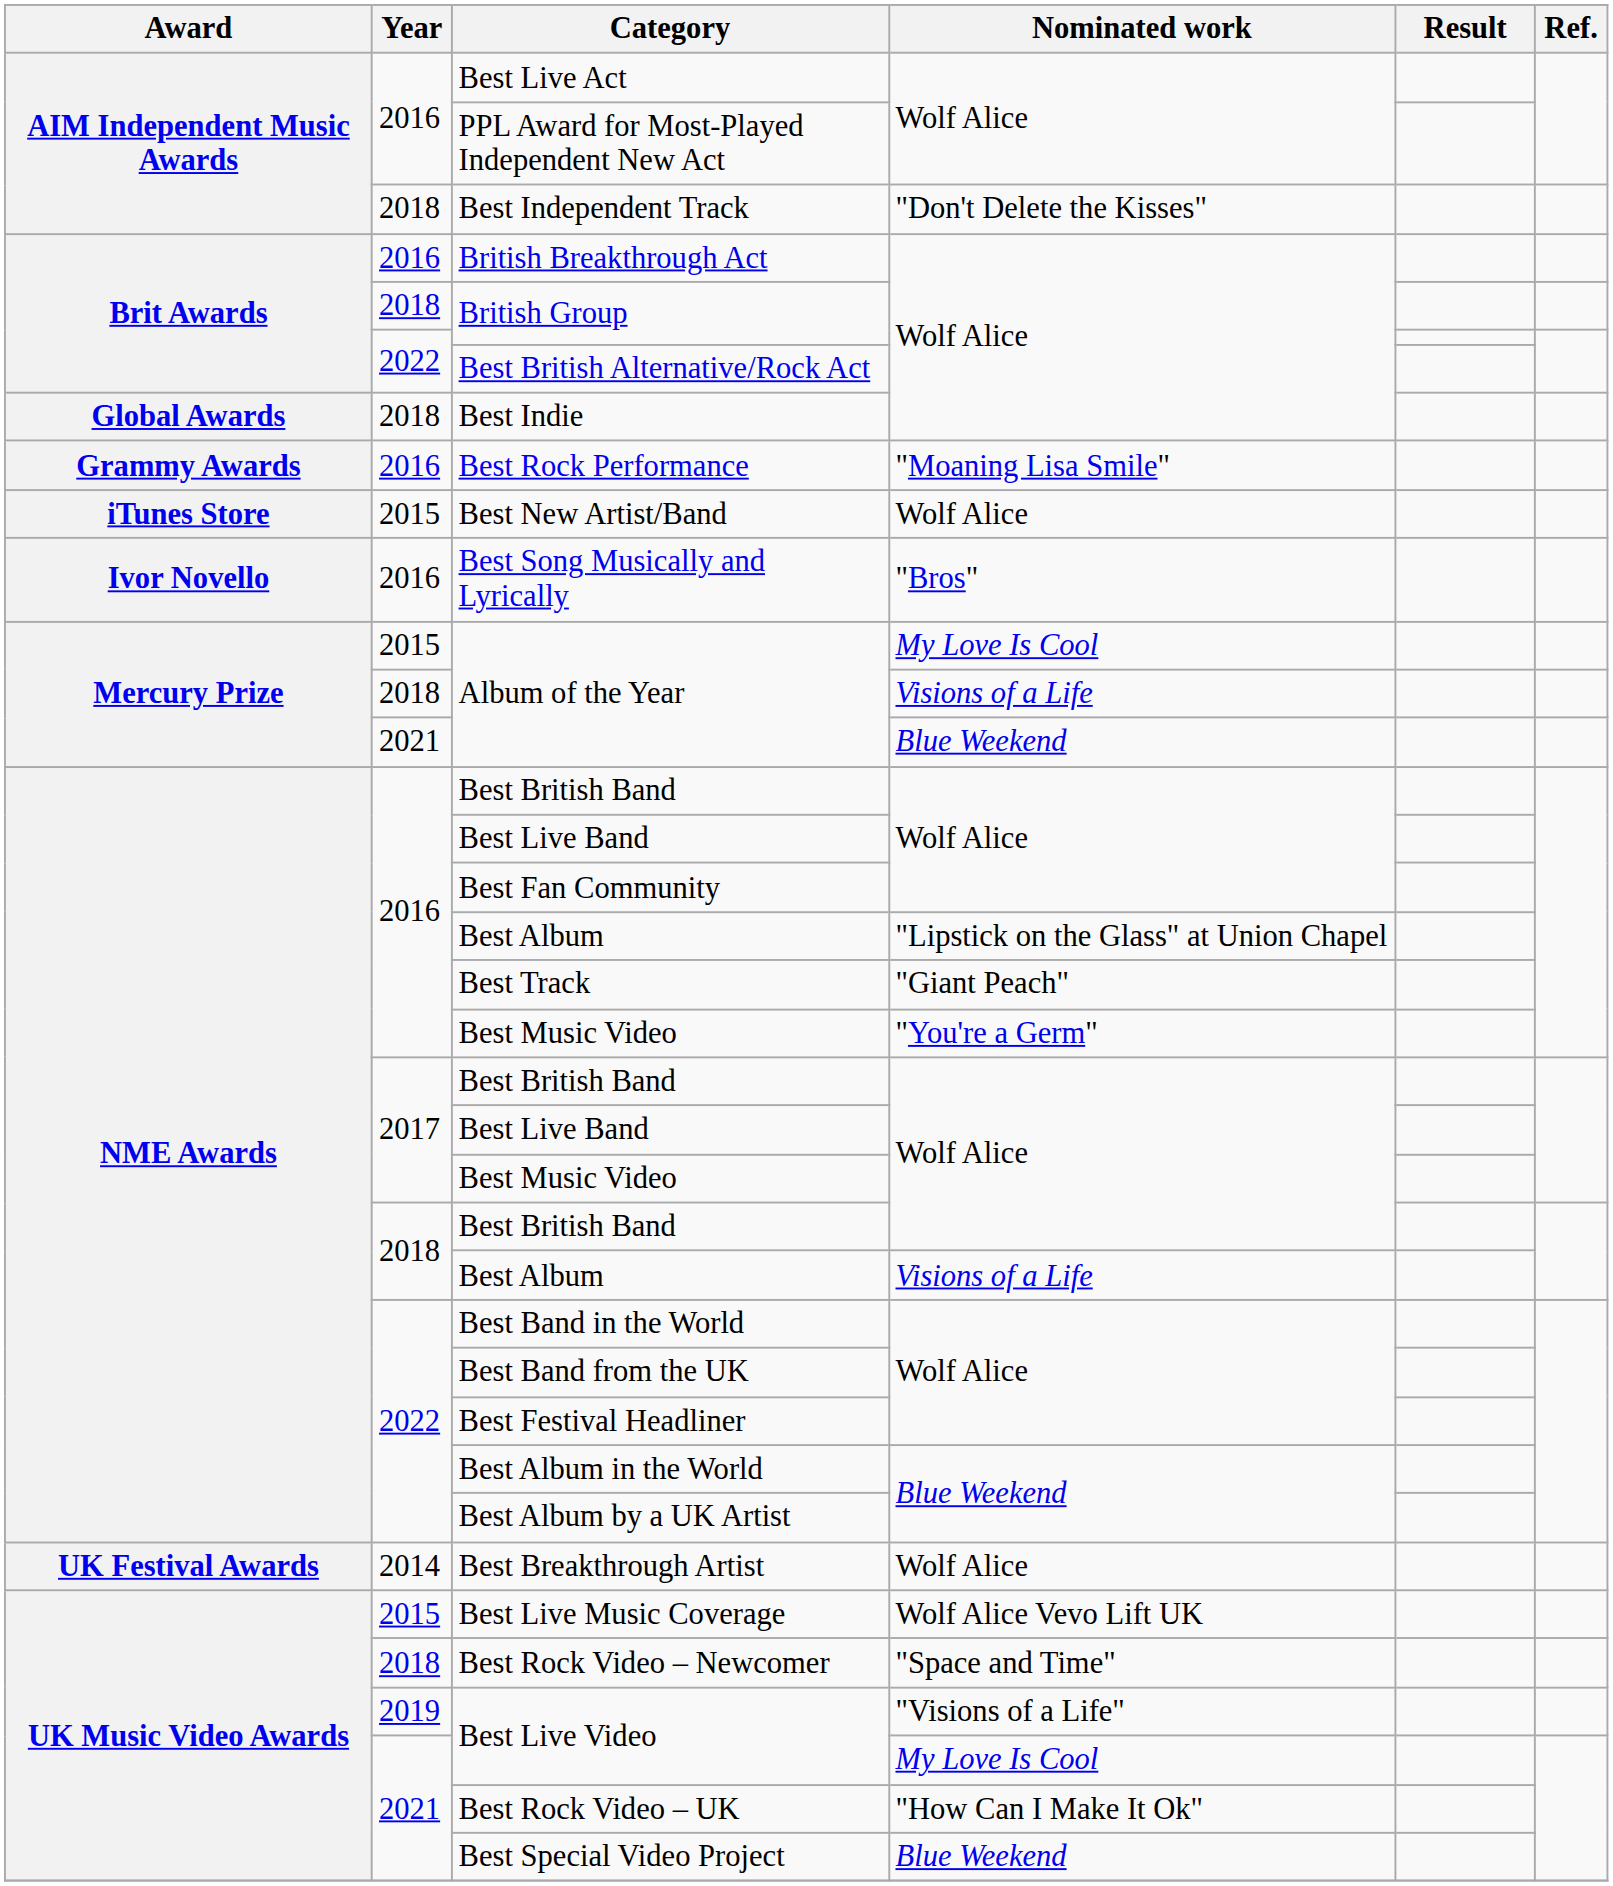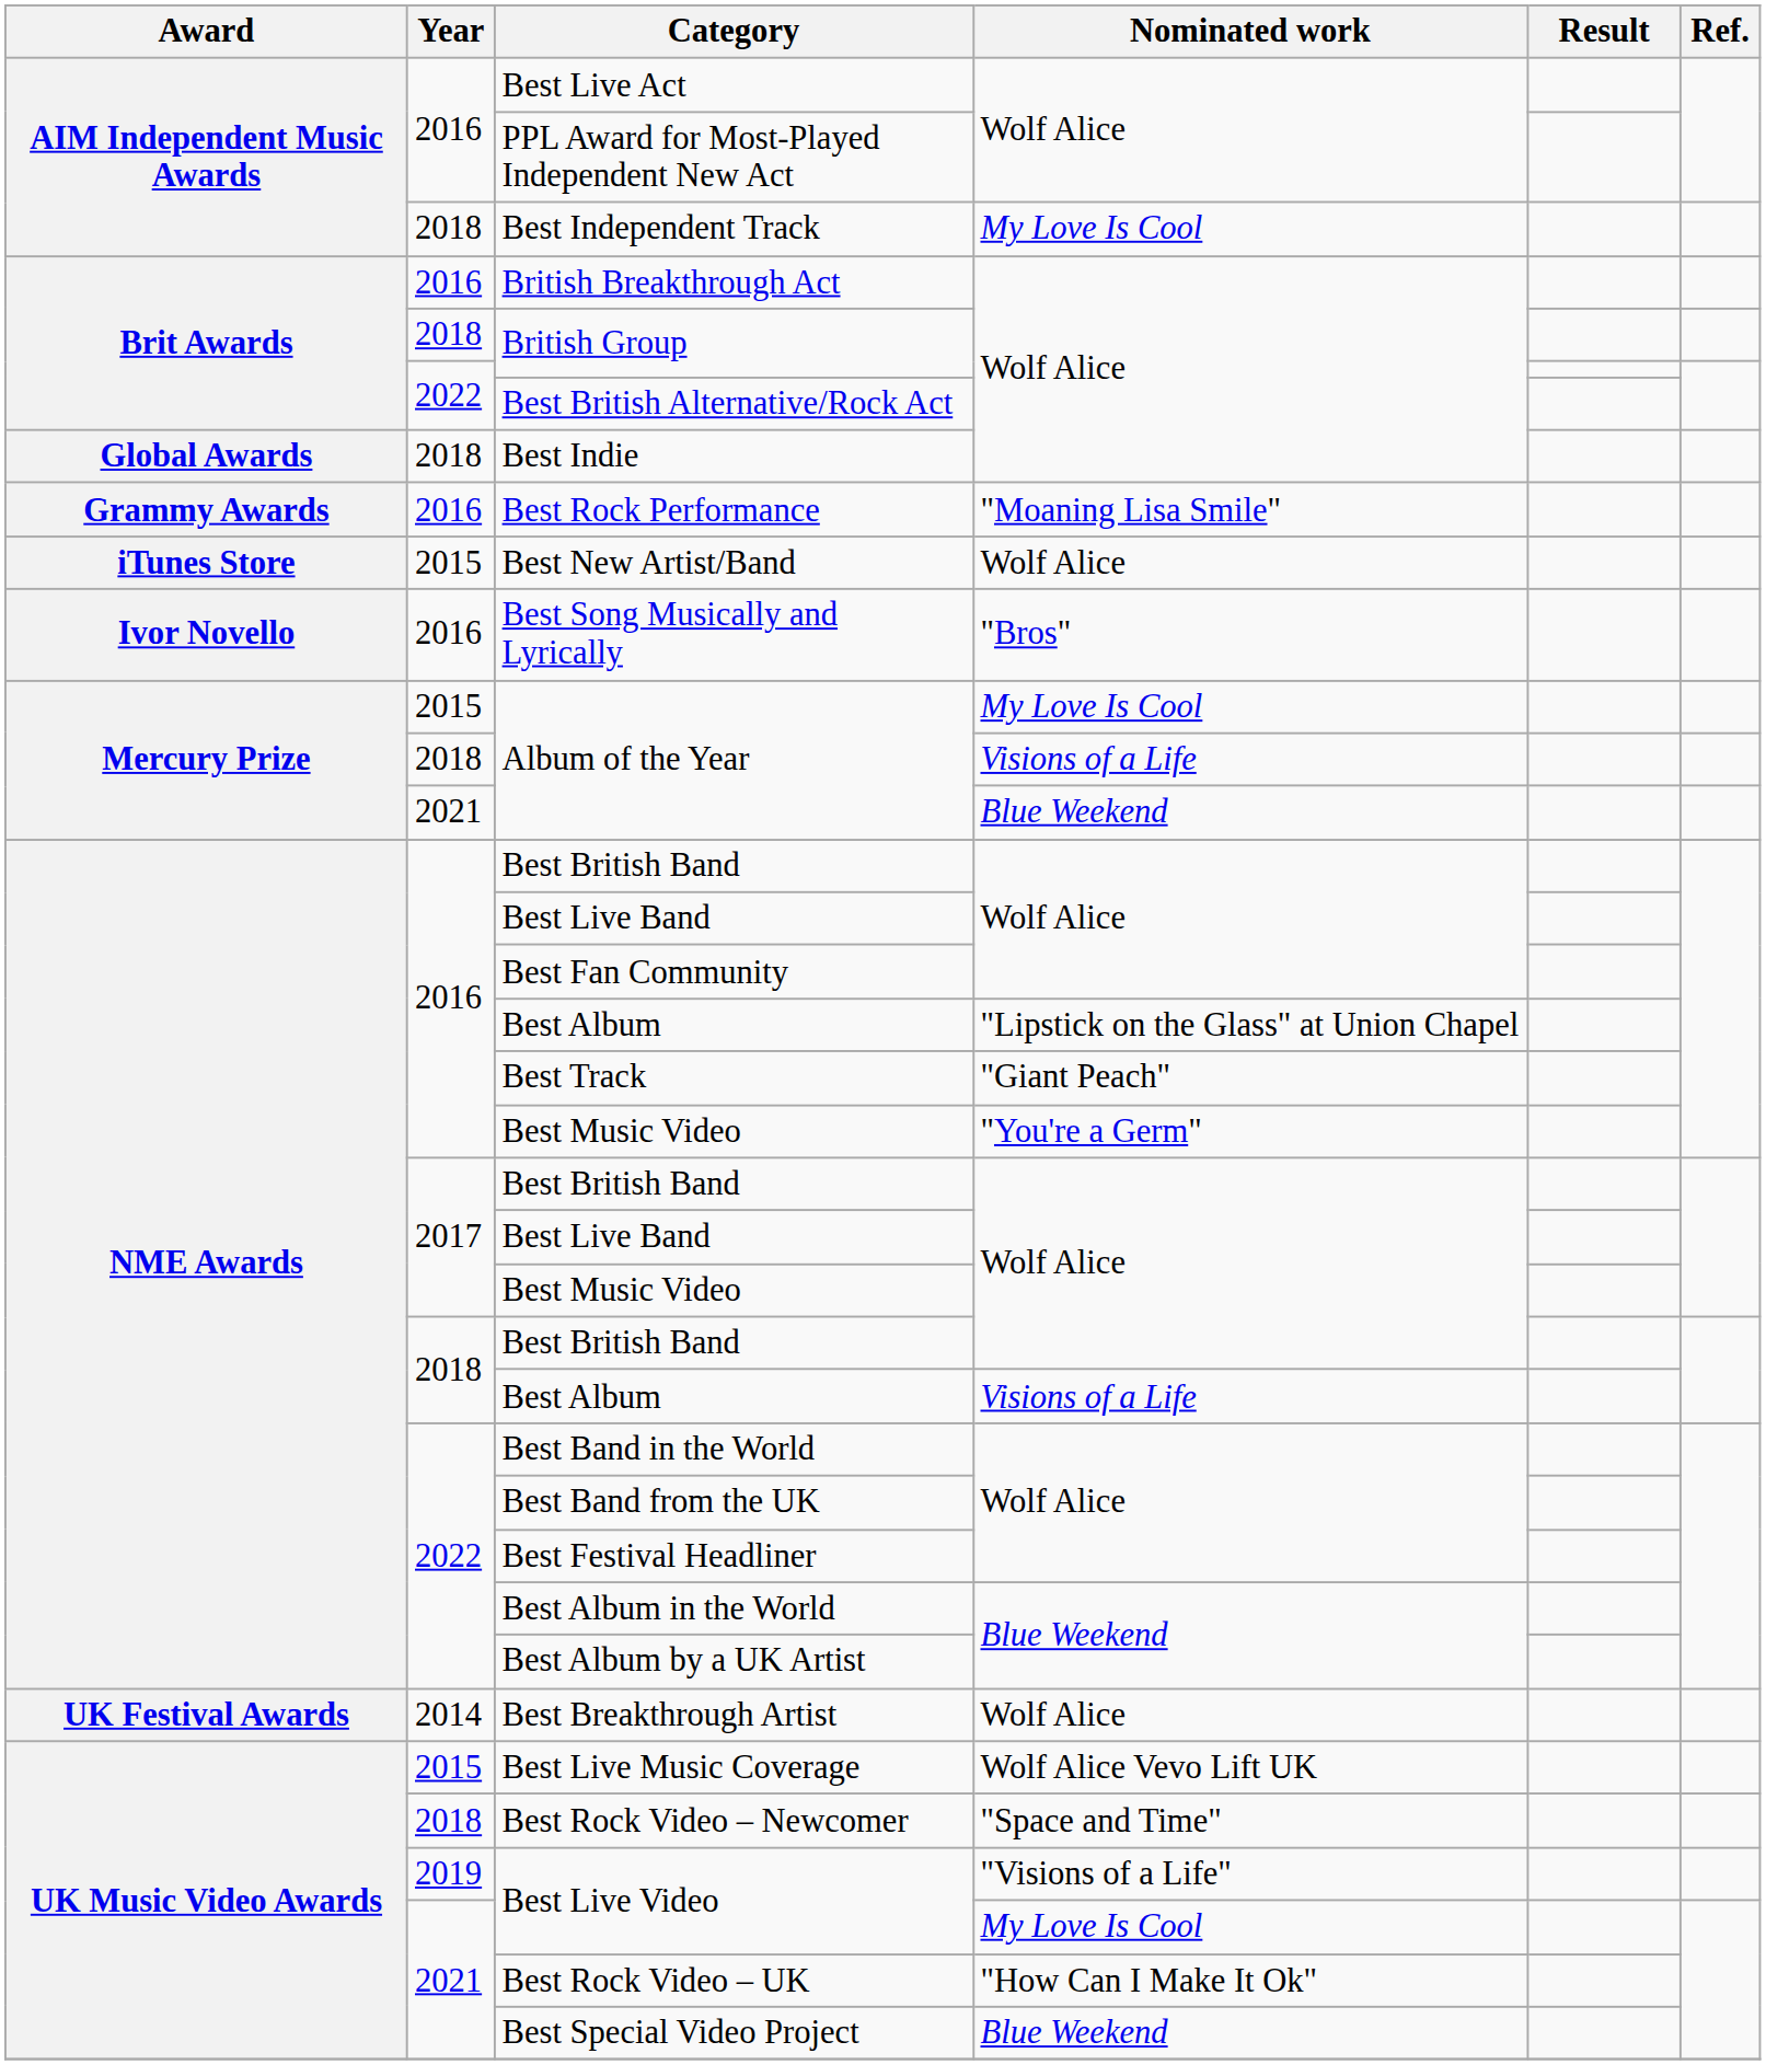Best Independent Track | Nominated work: "Don't Delete the Kisses" -> My Love Is Cool
